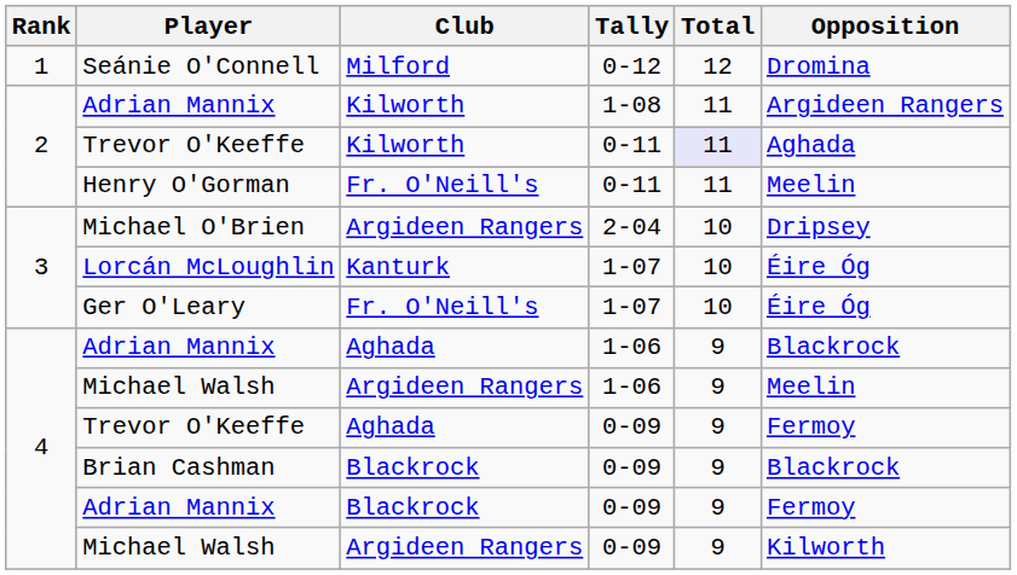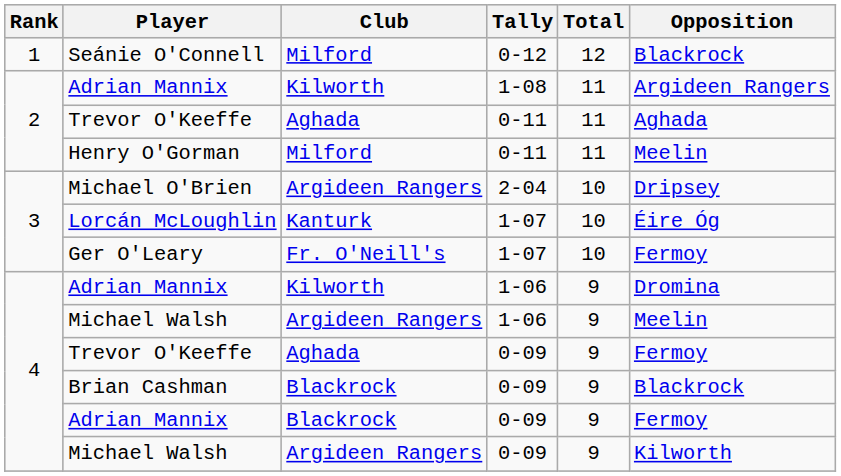Seánie O'Connell | Opposition: Dromina -> Blackrock
Trevor O'Keeffe / 0-11 | Club: Kilworth -> Aghada
Trevor O'Keeffe / 0-11 | Total: lavender background -> no background
Henry O'Gorman | Club: Fr. O'Neill's -> Milford
Ger O'Leary | Opposition: Éire Óg -> Fermoy
Adrian Mannix / 1-06 | Club: Aghada -> Kilworth
Adrian Mannix / 1-06 | Opposition: Blackrock -> Dromina
